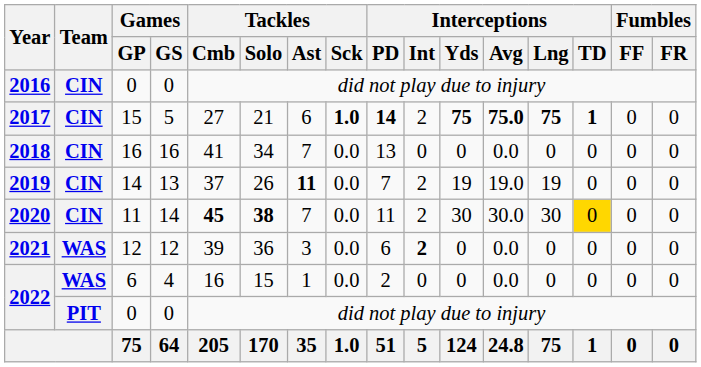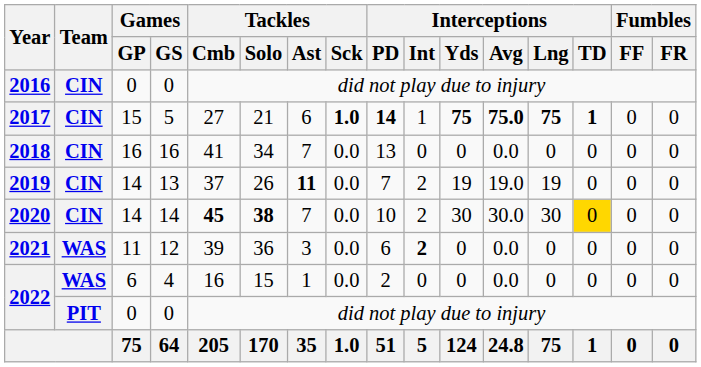2017 | Interceptions / Int: 2 -> 1
2020 | Games / GP: 11 -> 14
2020 | Interceptions / PD: 11 -> 10
2021 | Games / GP: 12 -> 11
